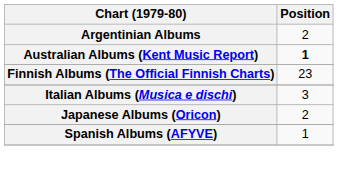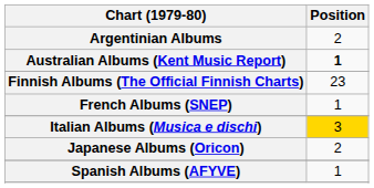+ row: French Albums (SNEP) | 1
Italian Albums (Musica e dischi) | Position: no background -> gold background
